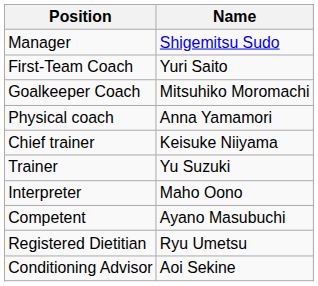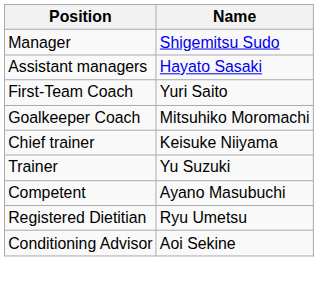+ row: Assistant managers | Hayato Sasaki
- row: Physical coach | Anna Yamamori
- row: Interpreter | Maho Oono
